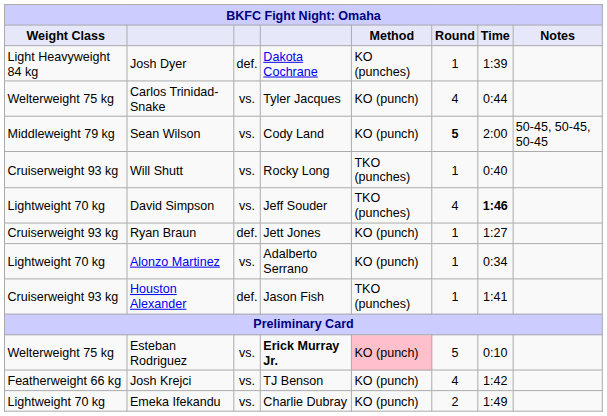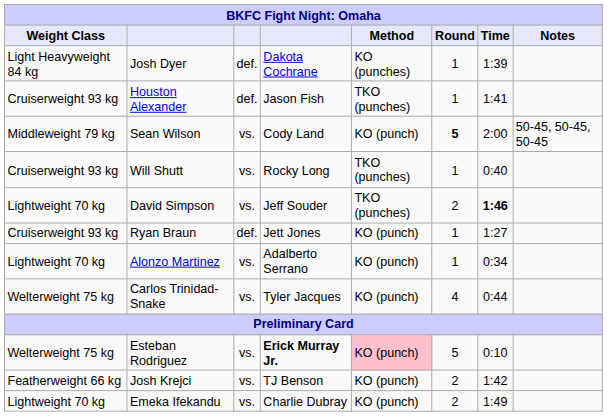rows swapped: Houston Alexander <-> Carlos Trinidad-Snake
David Simpson | Round: 4 -> 2
Josh Krejci | Round: 4 -> 2
